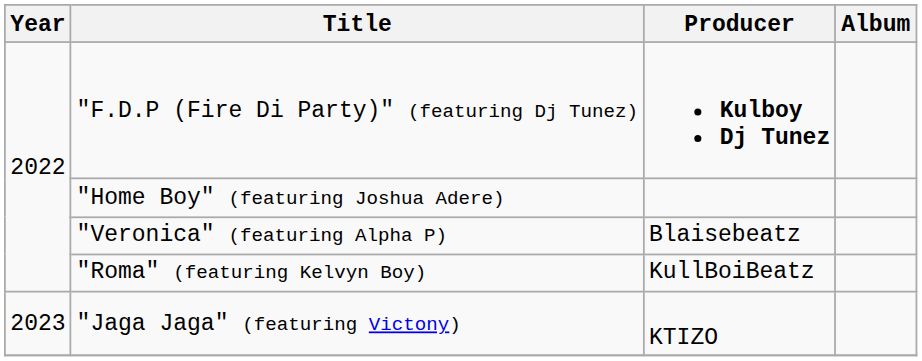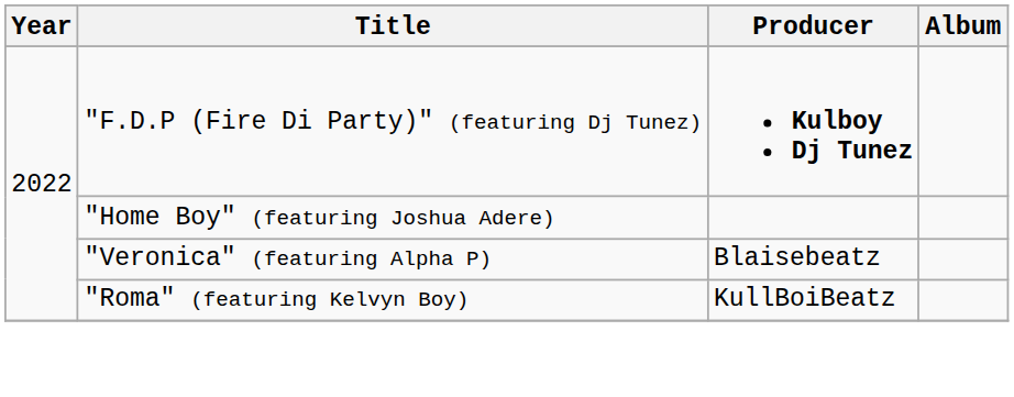- row: 2023 | "Jaga Jaga" (featuring Victony) | KTIZO
